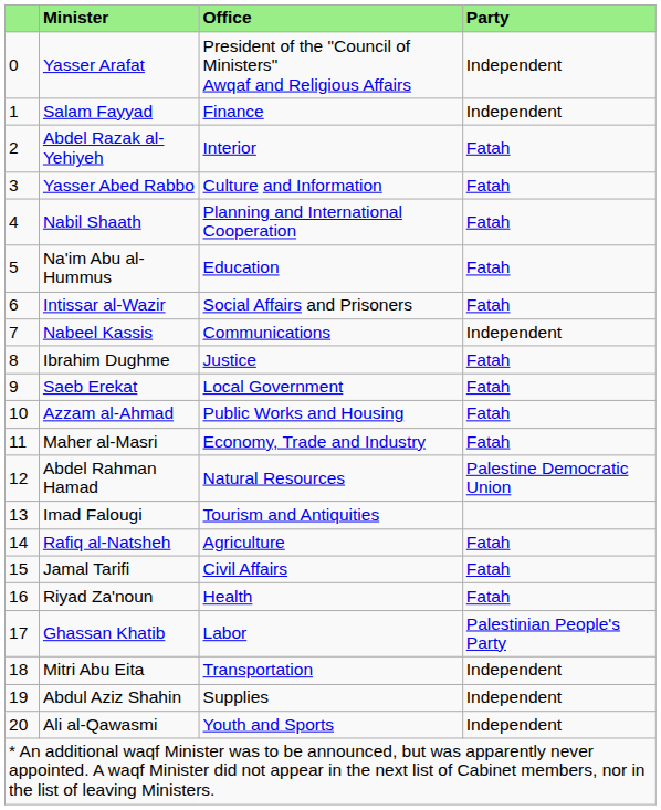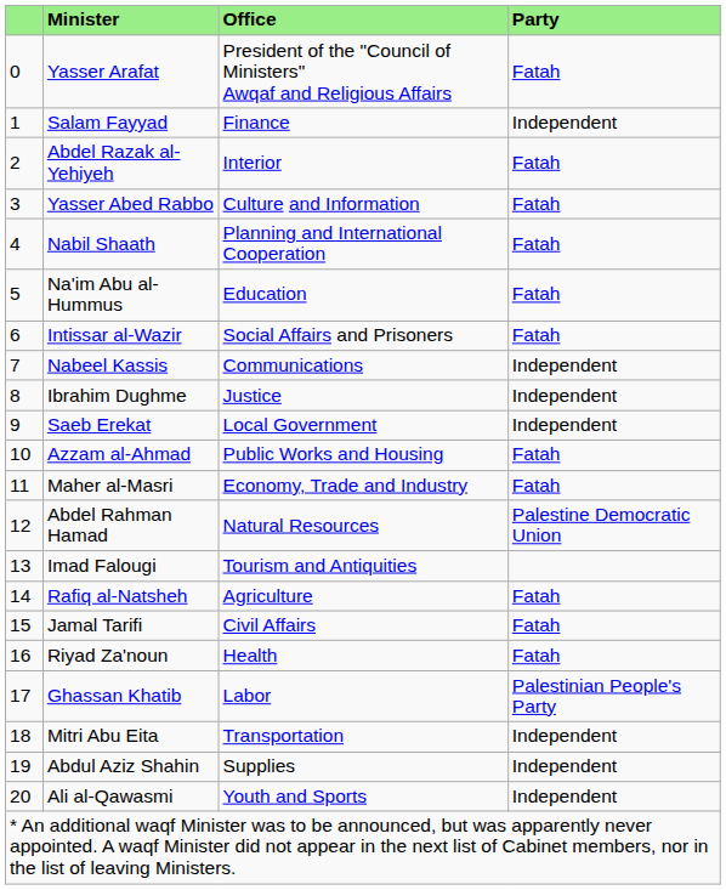Yasser Arafat | Party: Independent -> Fatah
Ibrahim Dughme | Party: Fatah -> Independent
Saeb Erekat | Party: Fatah -> Independent
